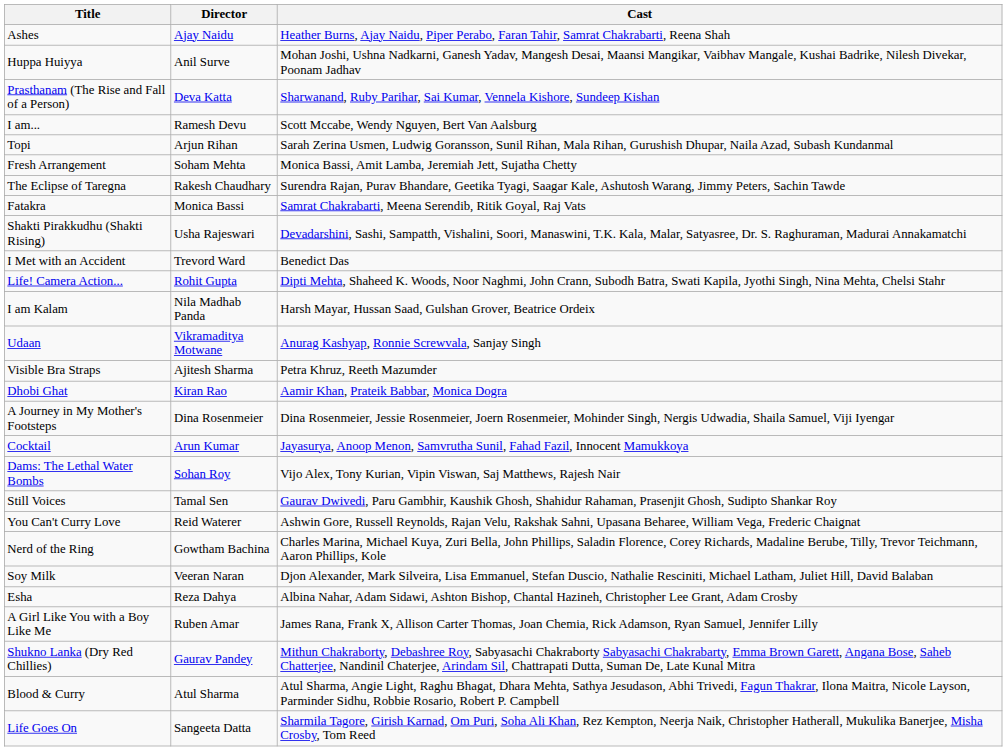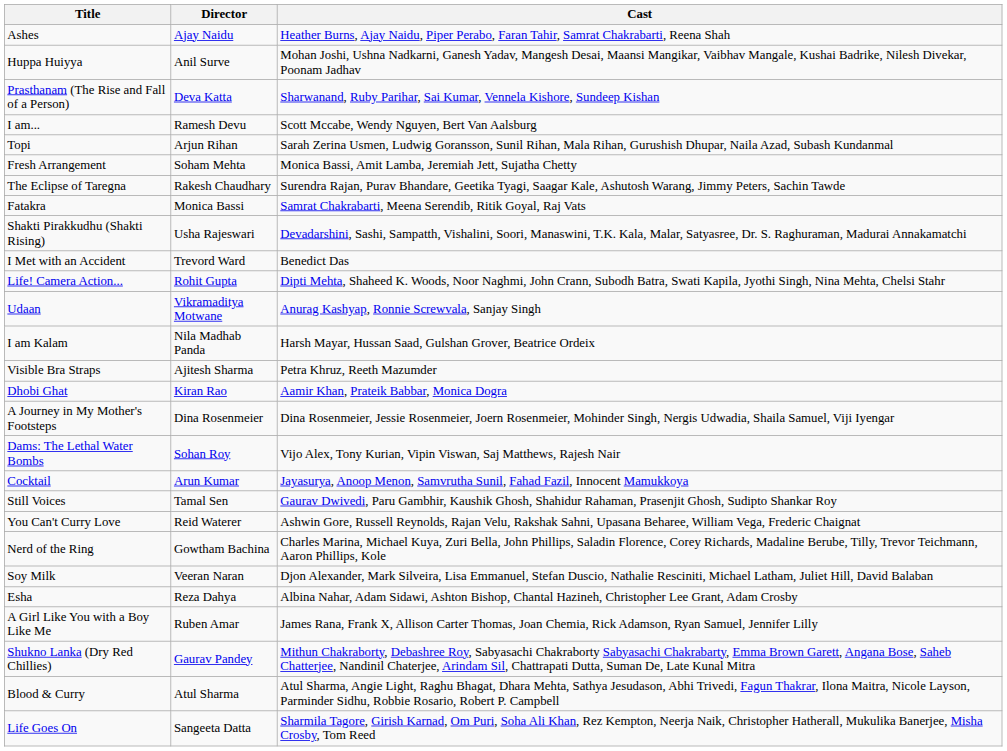rows swapped: Udaan <-> I am Kalam
rows swapped: Cocktail <-> Dams: The Lethal Water Bombs
